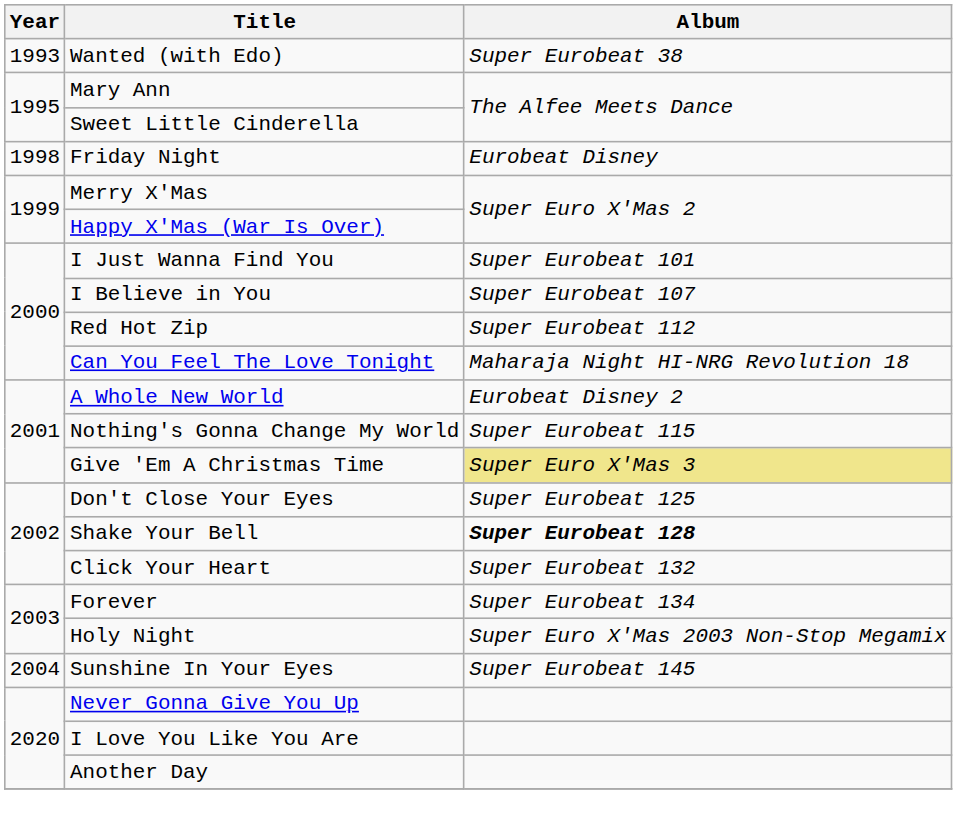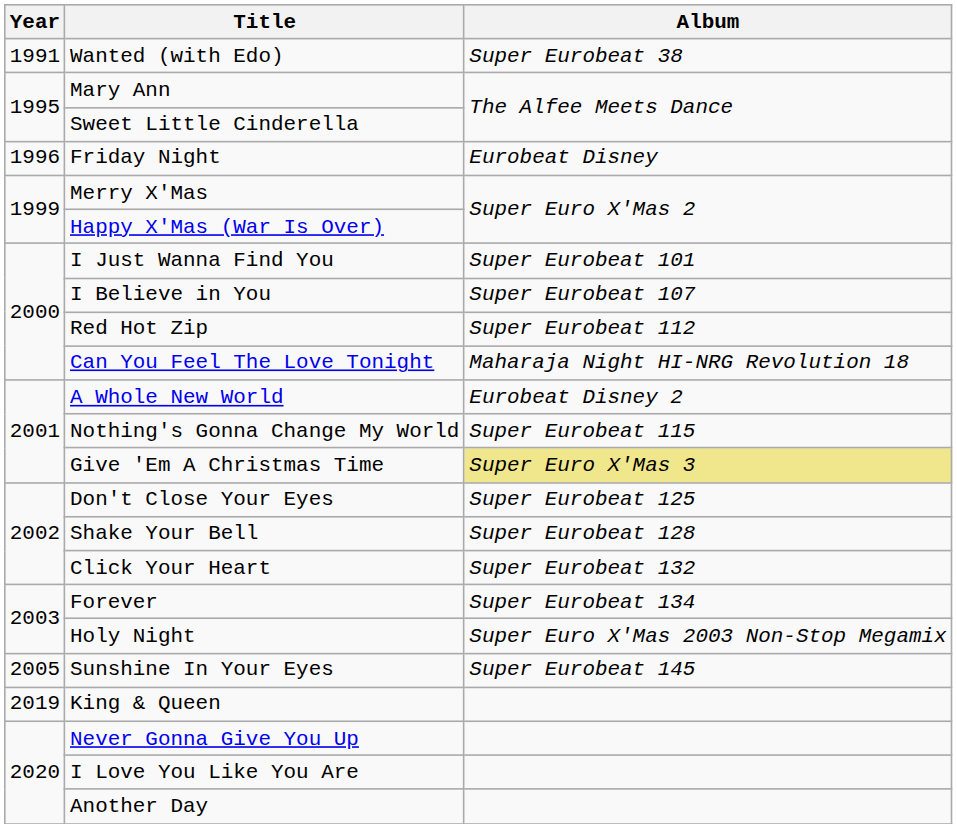Wanted (with Edo) | Year: 1993 -> 1991
Friday Night | Year: 1998 -> 1996
Shake Your Bell | Album: bold -> normal
Sunshine In Your Eyes | Year: 2004 -> 2005
+ row: 2019 | King & Queen
